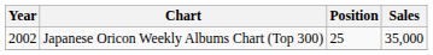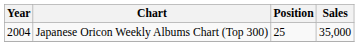Japanese Oricon Weekly Albums Chart (Top 300) | Year: 2002 -> 2004
